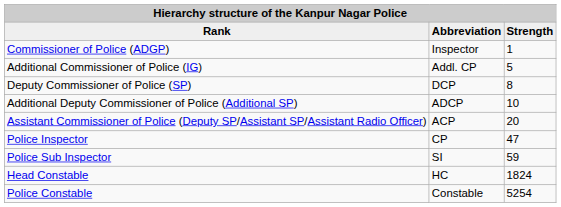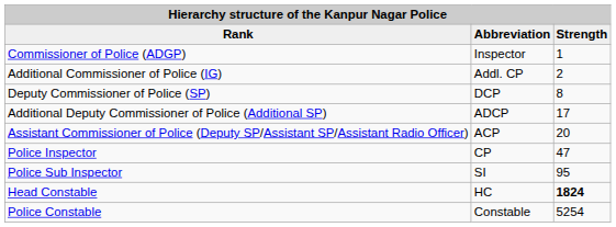Additional Commissioner of Police (IG) | column 3: 5 -> 2
Additional Deputy Commissioner of Police (Additional SP) | column 3: 10 -> 17
Police Sub Inspector | column 3: 59 -> 95
Head Constable | column 3: normal -> bold
